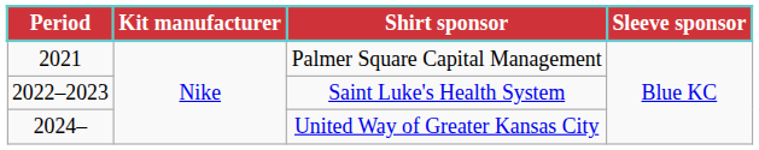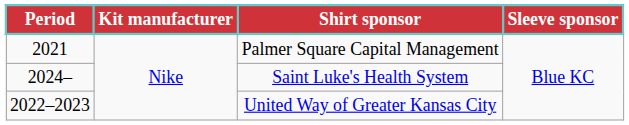Saint Luke's Health System | Period: 2022–2023 -> 2024–
United Way of Greater Kansas City | Period: 2024– -> 2022–2023
